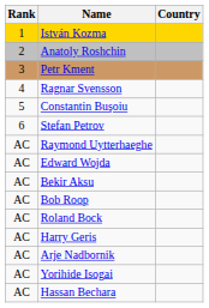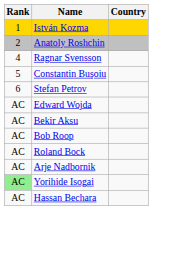- row: 3 | Petr Kment
- row: AC | Raymond Uytterhaeghe
- row: AC | Harry Geris
Yorihide Isogai | Rank: no background -> lightgreen background
